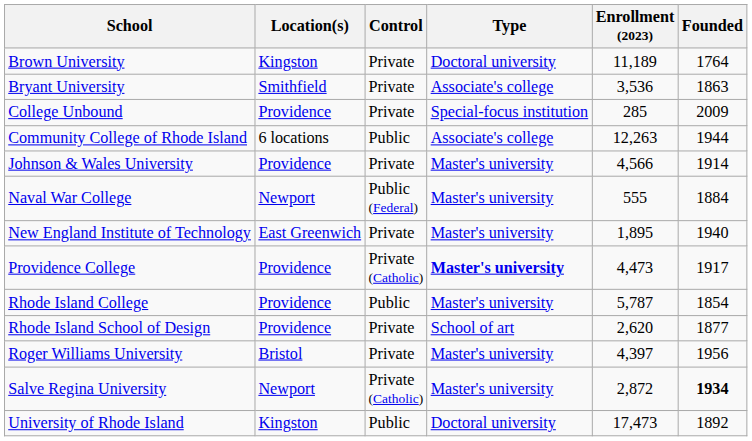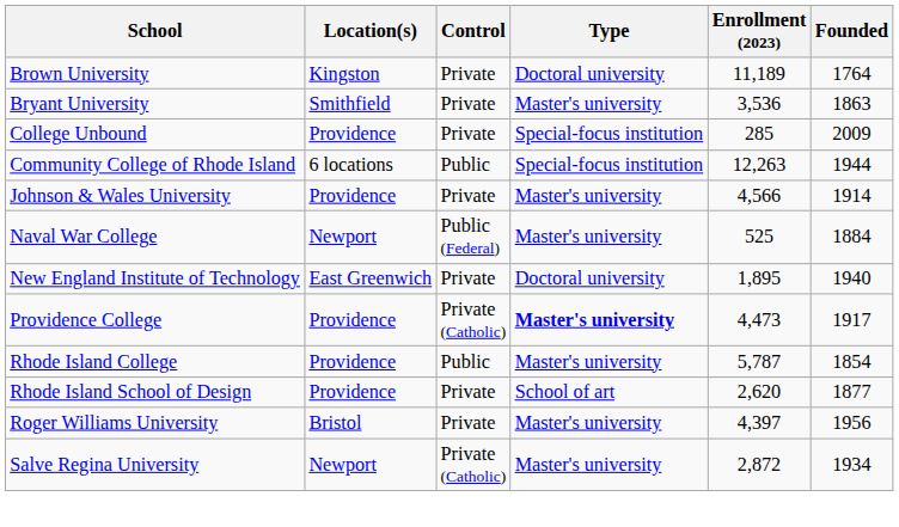Bryant University | Type: Associate's college -> Master's university
Community College of Rhode Island | Type: Associate's college -> Special-focus institution
Naval War College | Enrollment (2023): 555 -> 525
New England Institute of Technology | Type: Master's university -> Doctoral university
Salve Regina University | Founded: bold -> normal
- row: University of Rhode Island | Kingston | Public | Doctoral university | 17,473 | 1892
